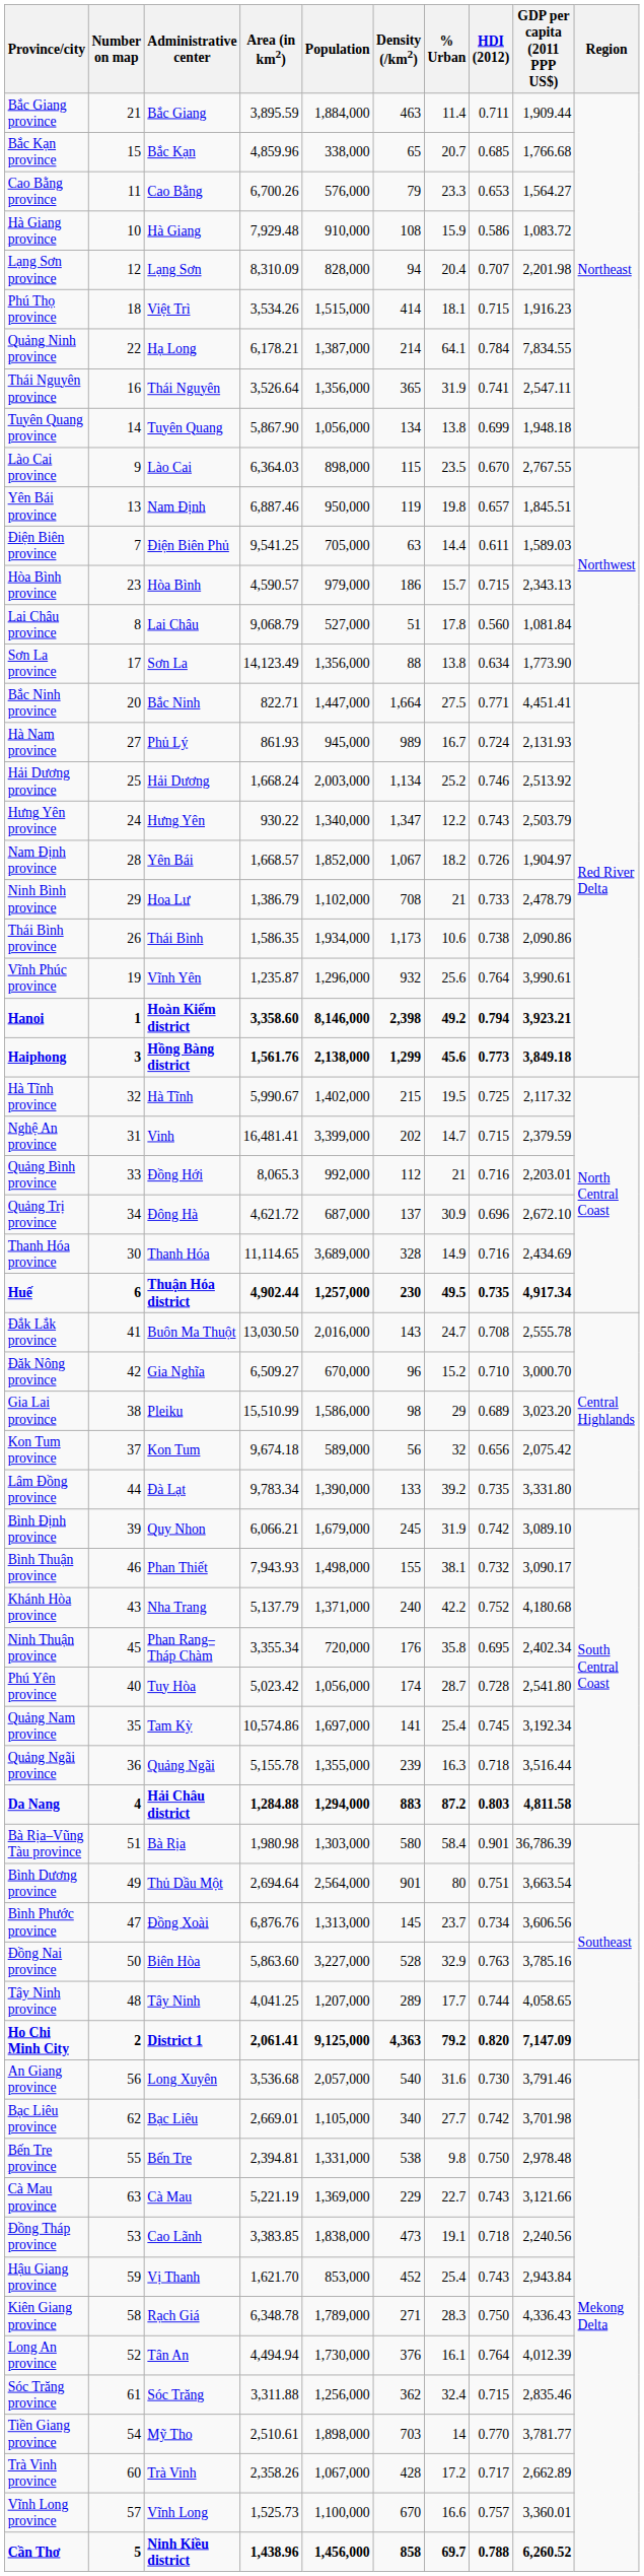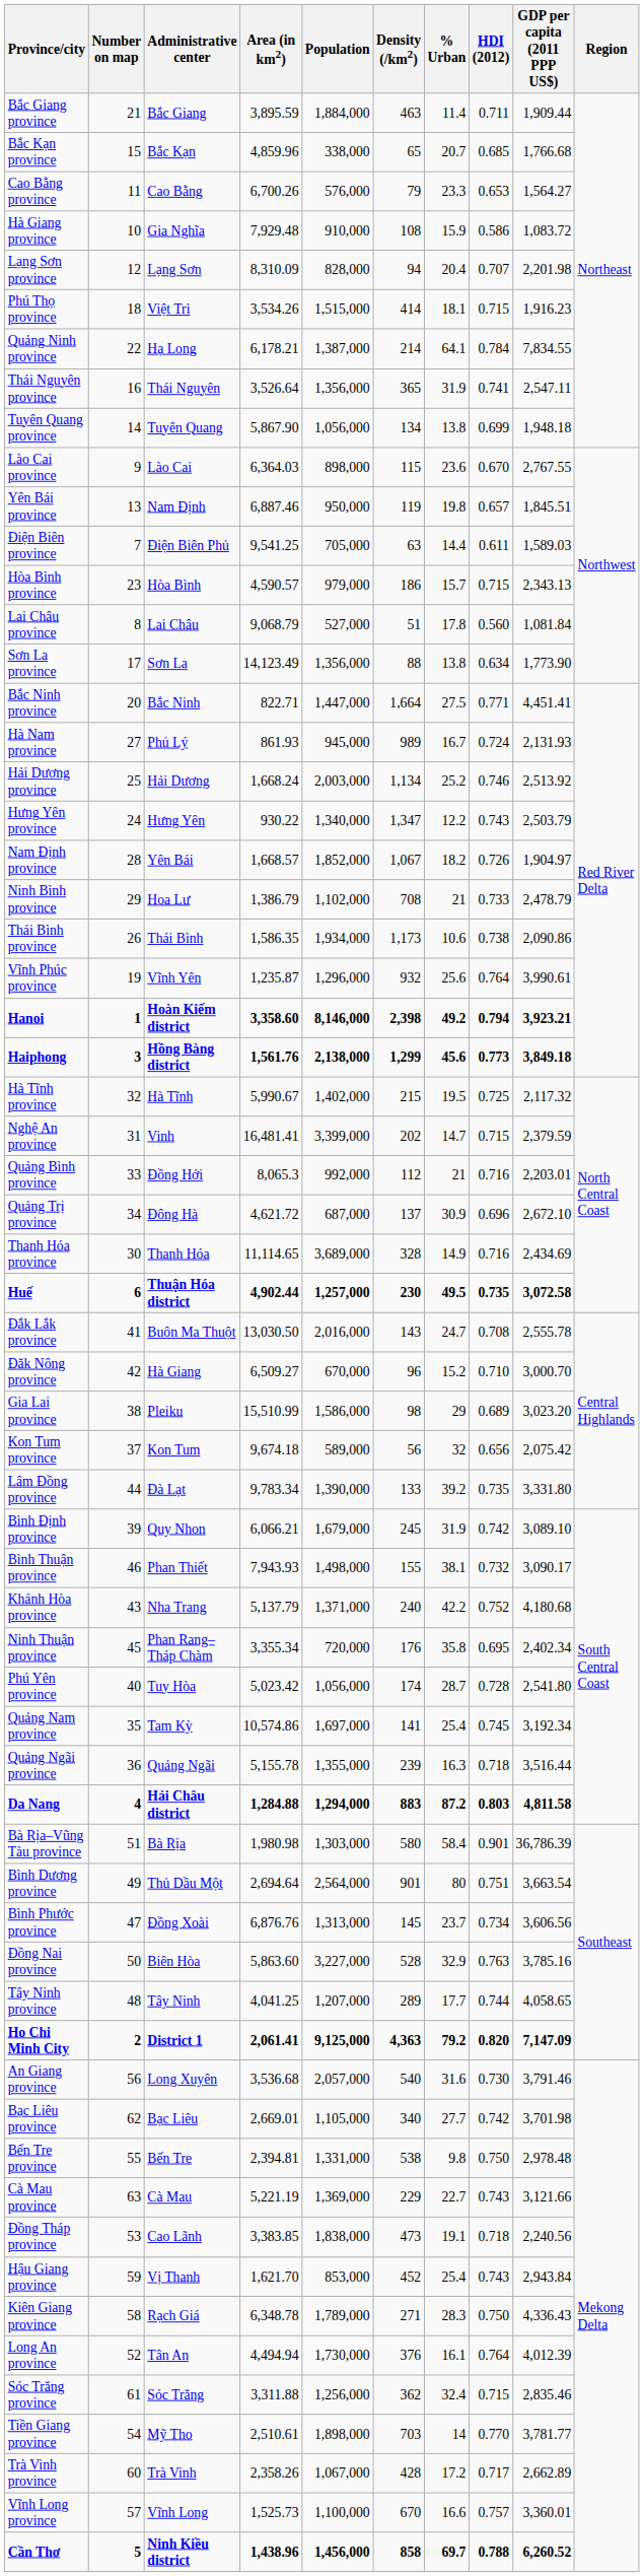Hà Giang province | Administrative center: Hà Giang -> Gia Nghĩa
Lào Cai province | % Urban: 23.5 -> 23.6
Huế | GDP per capita (2011 PPP US$): 4,917.34 -> 3,072.58
Đăk Nông province | Administrative center: Gia Nghĩa -> Hà Giang
